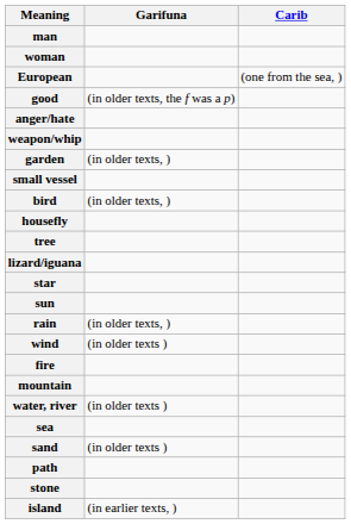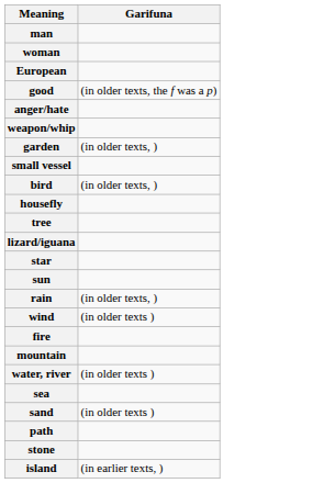- column: Carib | (one from the sea, )
